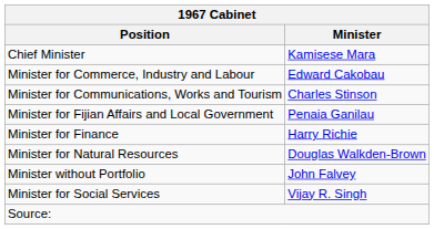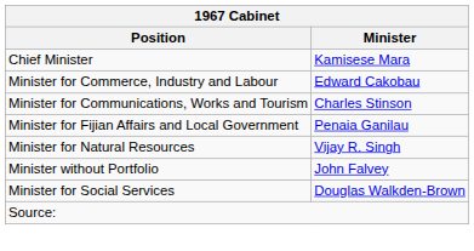- row: Minister for Finance | Harry Richie
Minister for Natural Resources | Minister: Douglas Walkden-Brown -> Vijay R. Singh
Minister for Social Services | Minister: Vijay R. Singh -> Douglas Walkden-Brown
